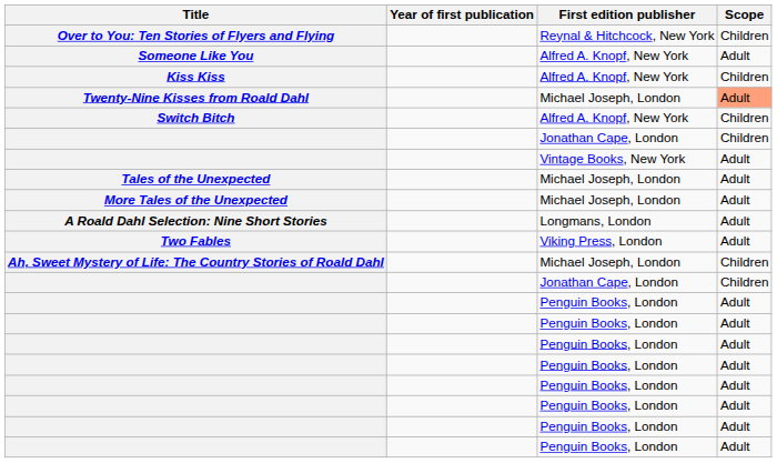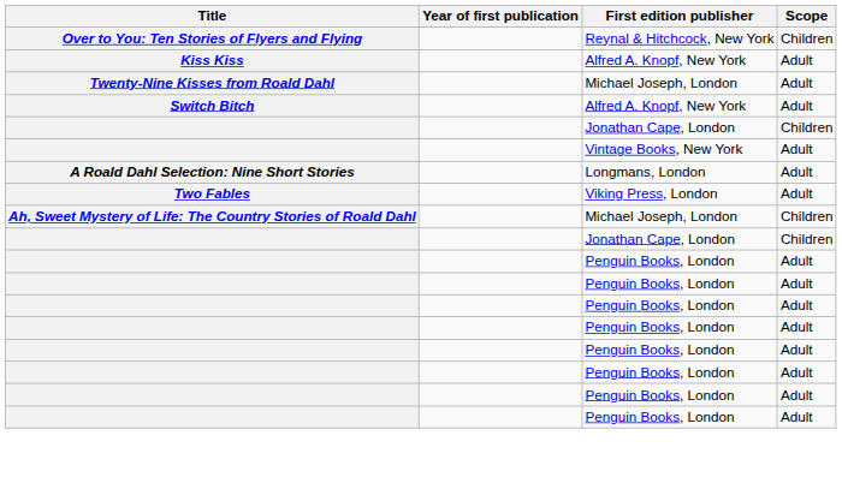- row: Someone Like You | Alfred A. Knopf, New York | Adult
Kiss Kiss | Scope: Children -> Adult
Twenty-Nine Kisses from Roald Dahl | Scope: lightsalmon background -> no background
Switch Bitch | Scope: Children -> Adult
- row: Tales of the Unexpected | Michael Joseph, London | Adult
- row: More Tales of the Unexpected | Michael Joseph, London | Adult
